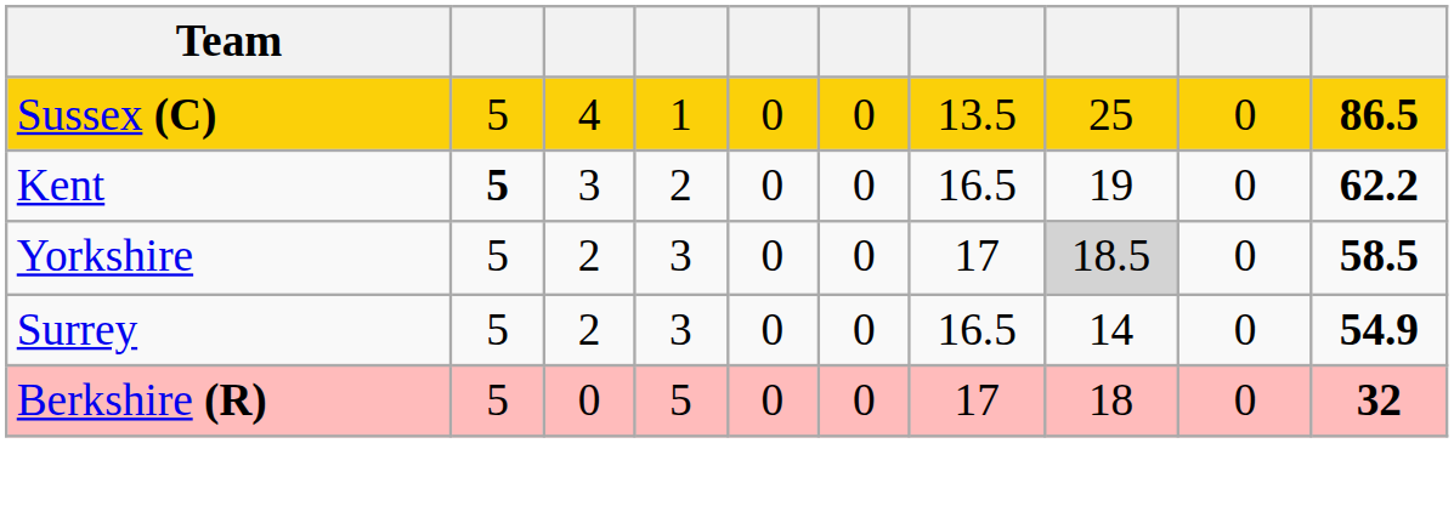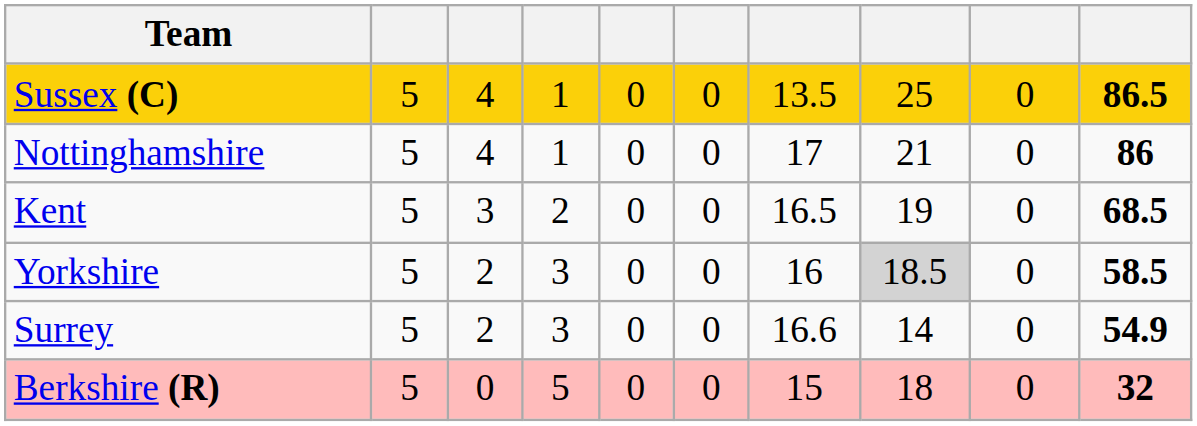+ row: Nottinghamshire | 5 | 4 | 1 | 0 | 0 | 17 | 21 | 0 | 86
Kent | column 2: bold -> normal
Kent | column 10: 62.2 -> 68.5
Yorkshire | column 7: 17 -> 16
Surrey | column 7: 16.5 -> 16.6
Berkshire (R) | column 7: 17 -> 15
